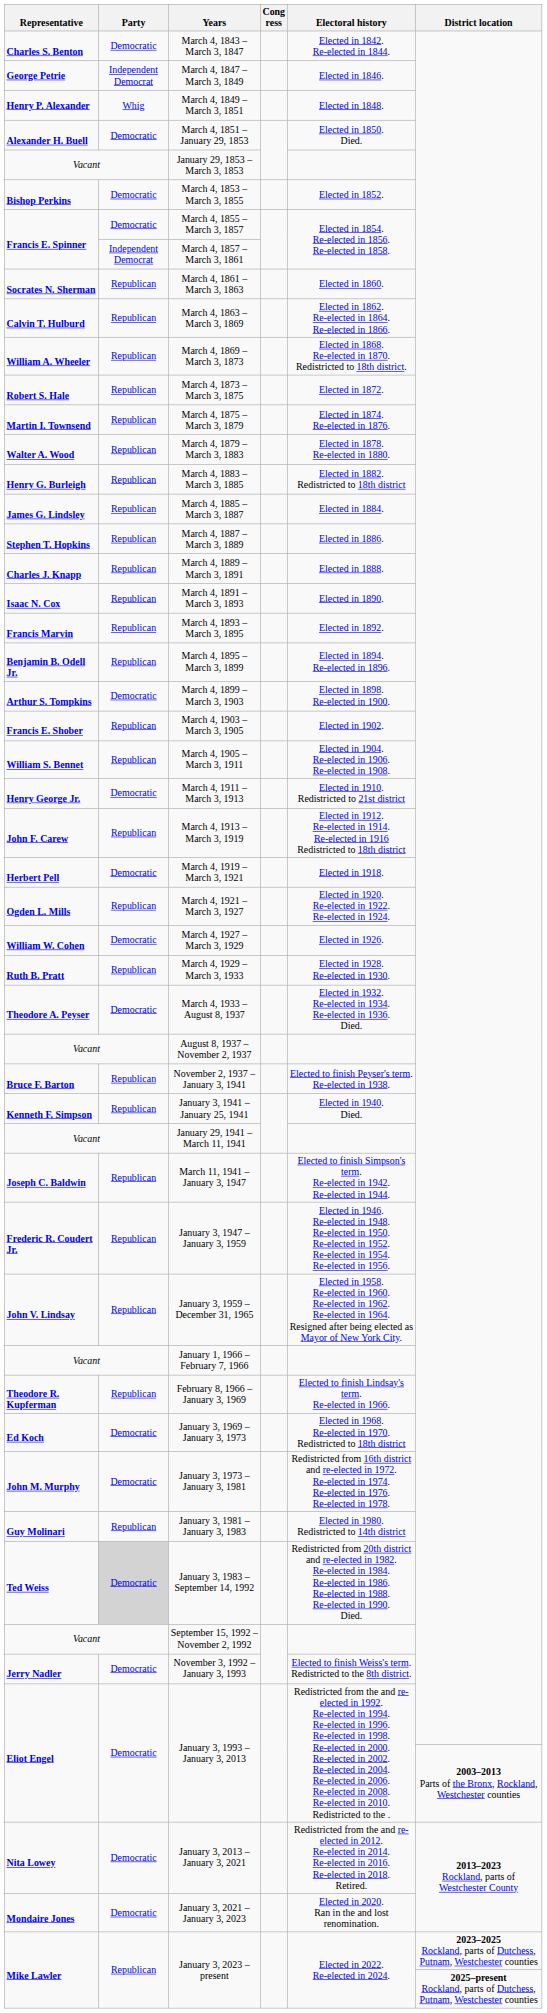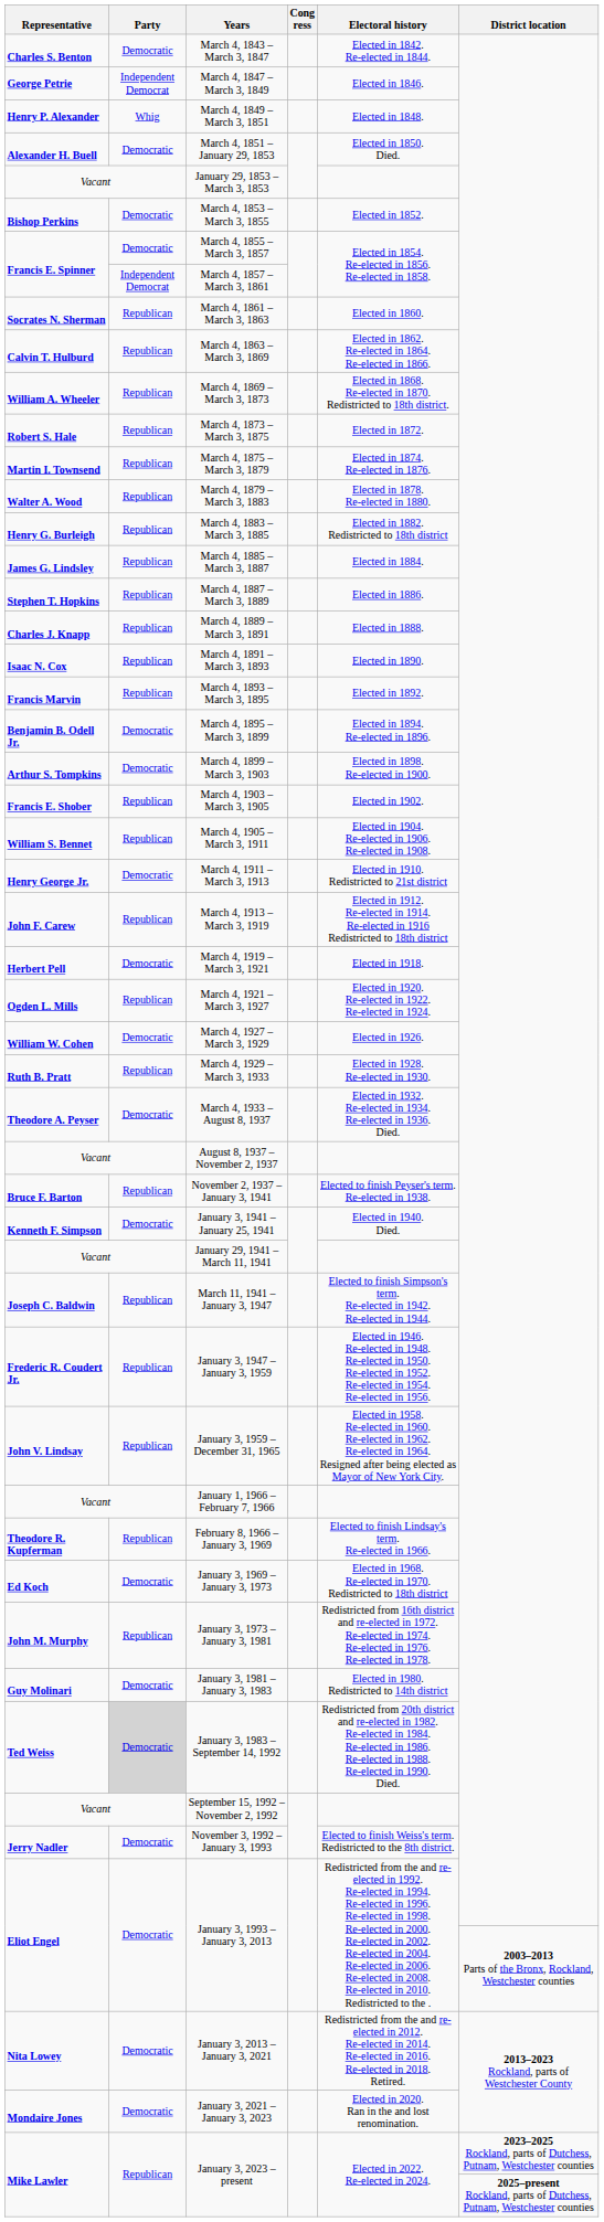March 4, 1895 – March 3, 1899 | Party: Republican -> Democratic
January 3, 1941 – January 25, 1941 | Party: Republican -> Democratic
January 3, 1973 – January 3, 1981 | Party: Democratic -> Republican
January 3, 1981 – January 3, 1983 | Party: Republican -> Democratic
